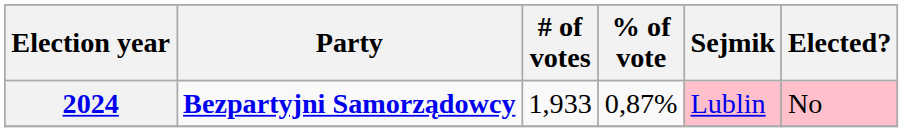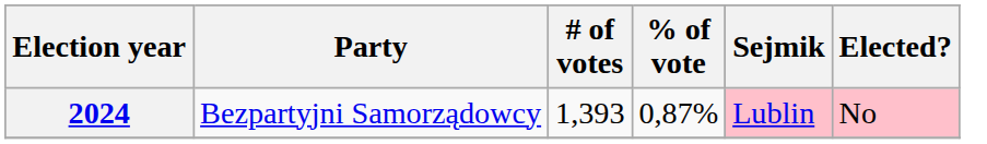2024 | Party: bold -> normal
2024 | # of votes: 1,933 -> 1,393
